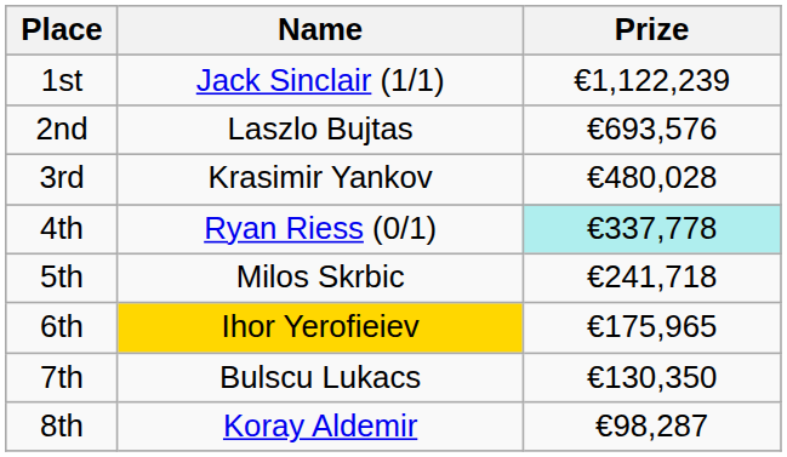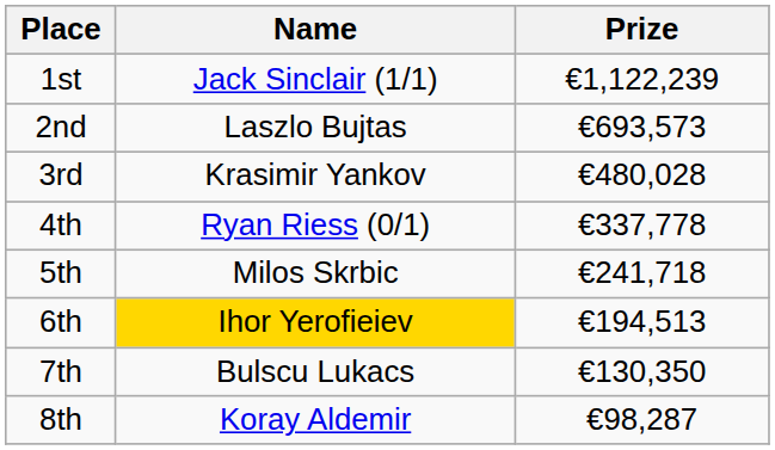2nd | Prize: €693,576 -> €693,573
4th | Prize: paleturquoise background -> no background
6th | Prize: €175,965 -> €194,513
